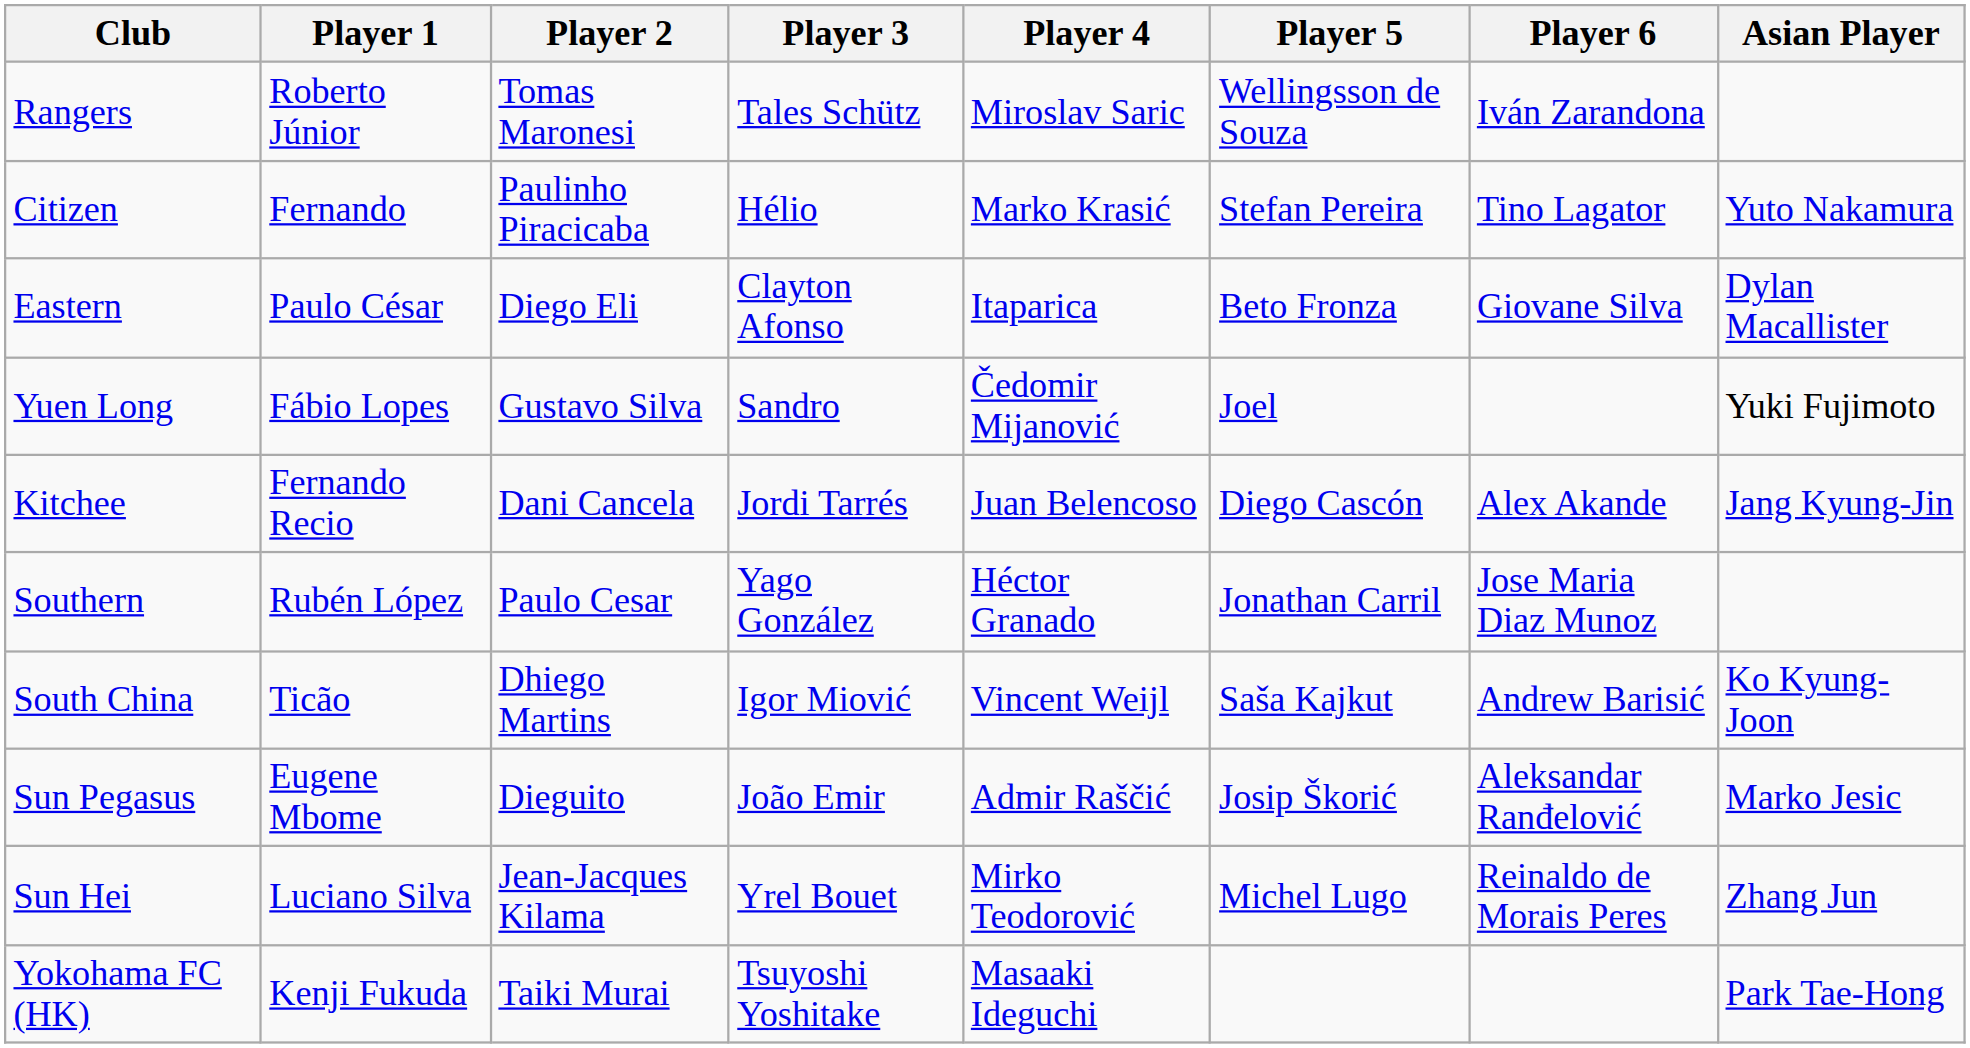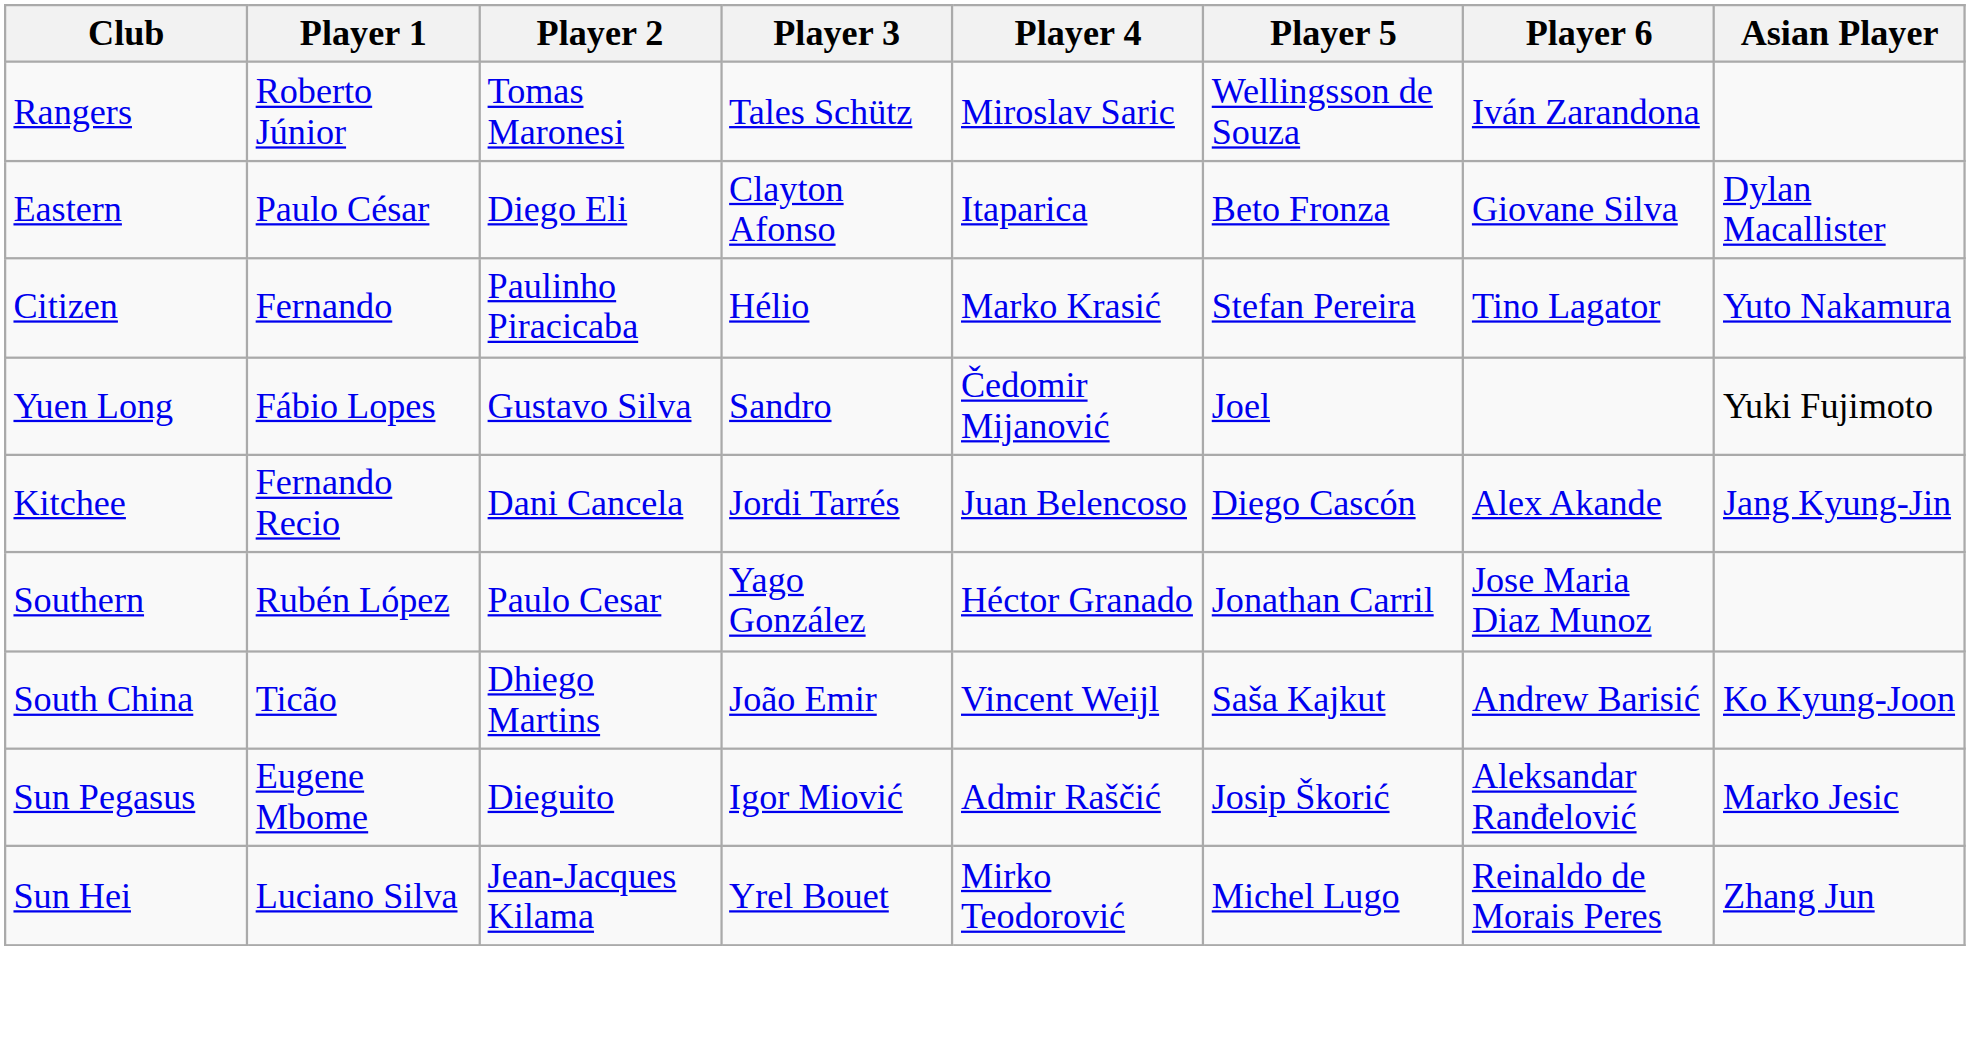rows swapped: Citizen <-> Eastern
South China | Player 3: Igor Miović -> João Emir
Sun Pegasus | Player 3: João Emir -> Igor Miović
- row: Yokohama FC (HK) | Kenji Fukuda | Taiki Murai | Tsuyoshi Yoshitake | Masaaki Ideguchi | Park Tae-Hong
